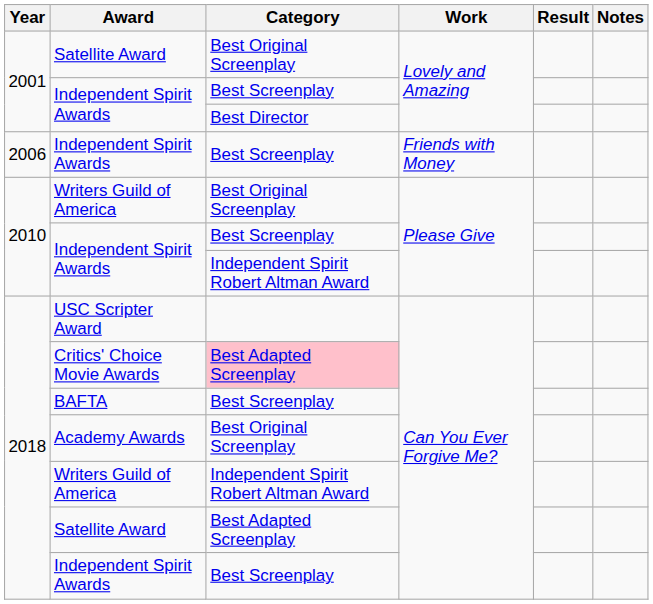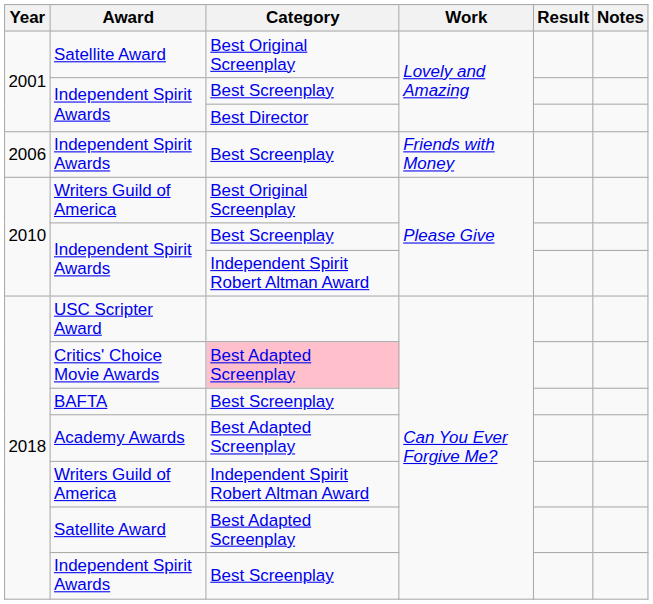Academy Awards | Category: Best Original Screenplay -> Best Adapted Screenplay
